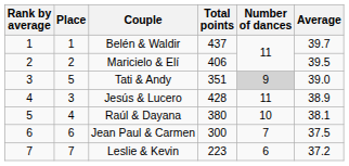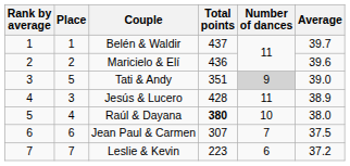Maricielo & Elí | Total points: 406 -> 436
Maricielo & Elí | Average: 39.5 -> 39.6
Raúl & Dayana | Total points: normal -> bold
Raúl & Dayana | Average: 38.1 -> 38.0
Jean Paul & Carmen | Total points: 300 -> 307
